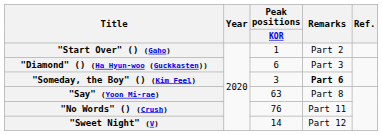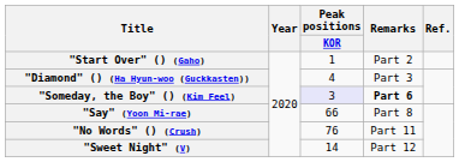"Diamond" () (Ha Hyun-woo (Guckkasten)) | Peak positions / KOR: 6 -> 4
"Someday, the Boy" () (Kim Feel) | Peak positions / KOR: no background -> lavender background
"Say" (Yoon Mi-rae) | Peak positions / KOR: 63 -> 66
